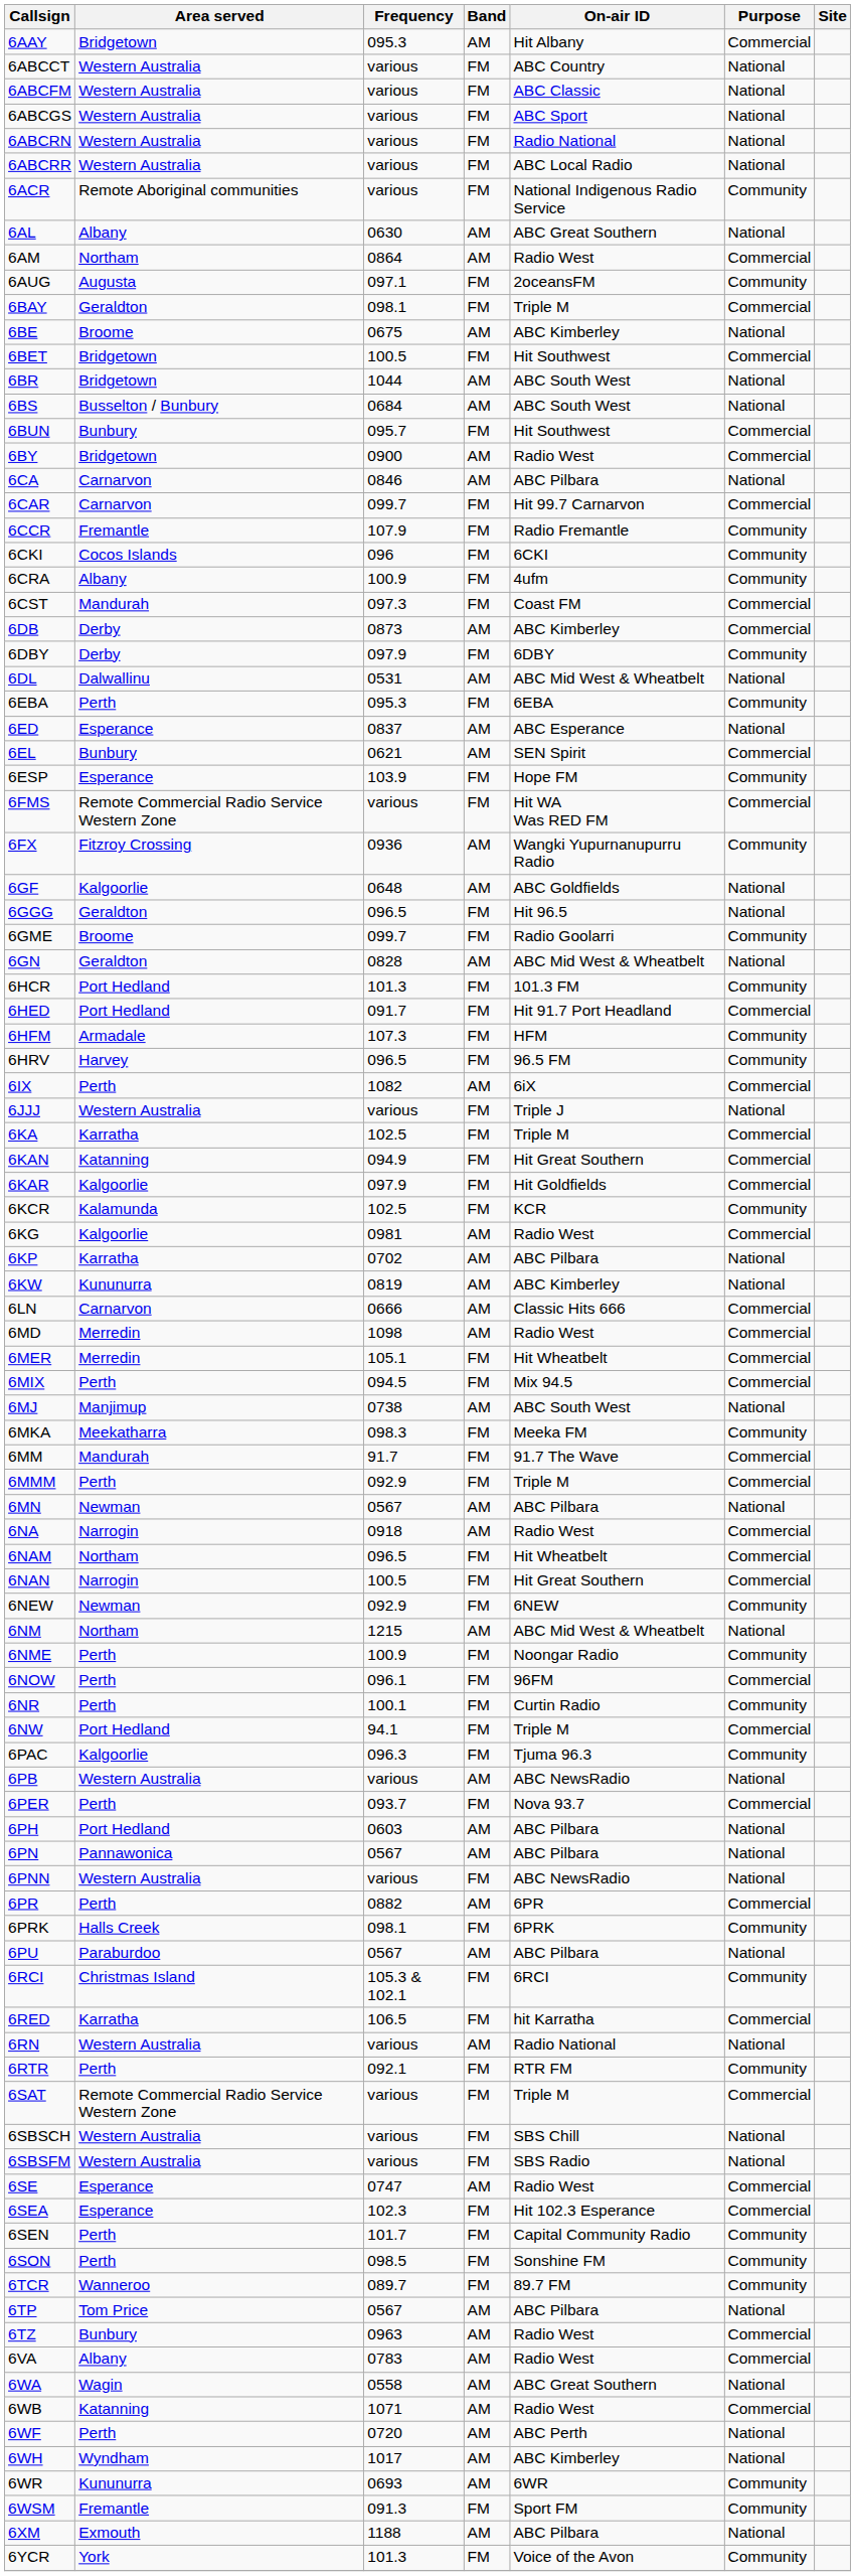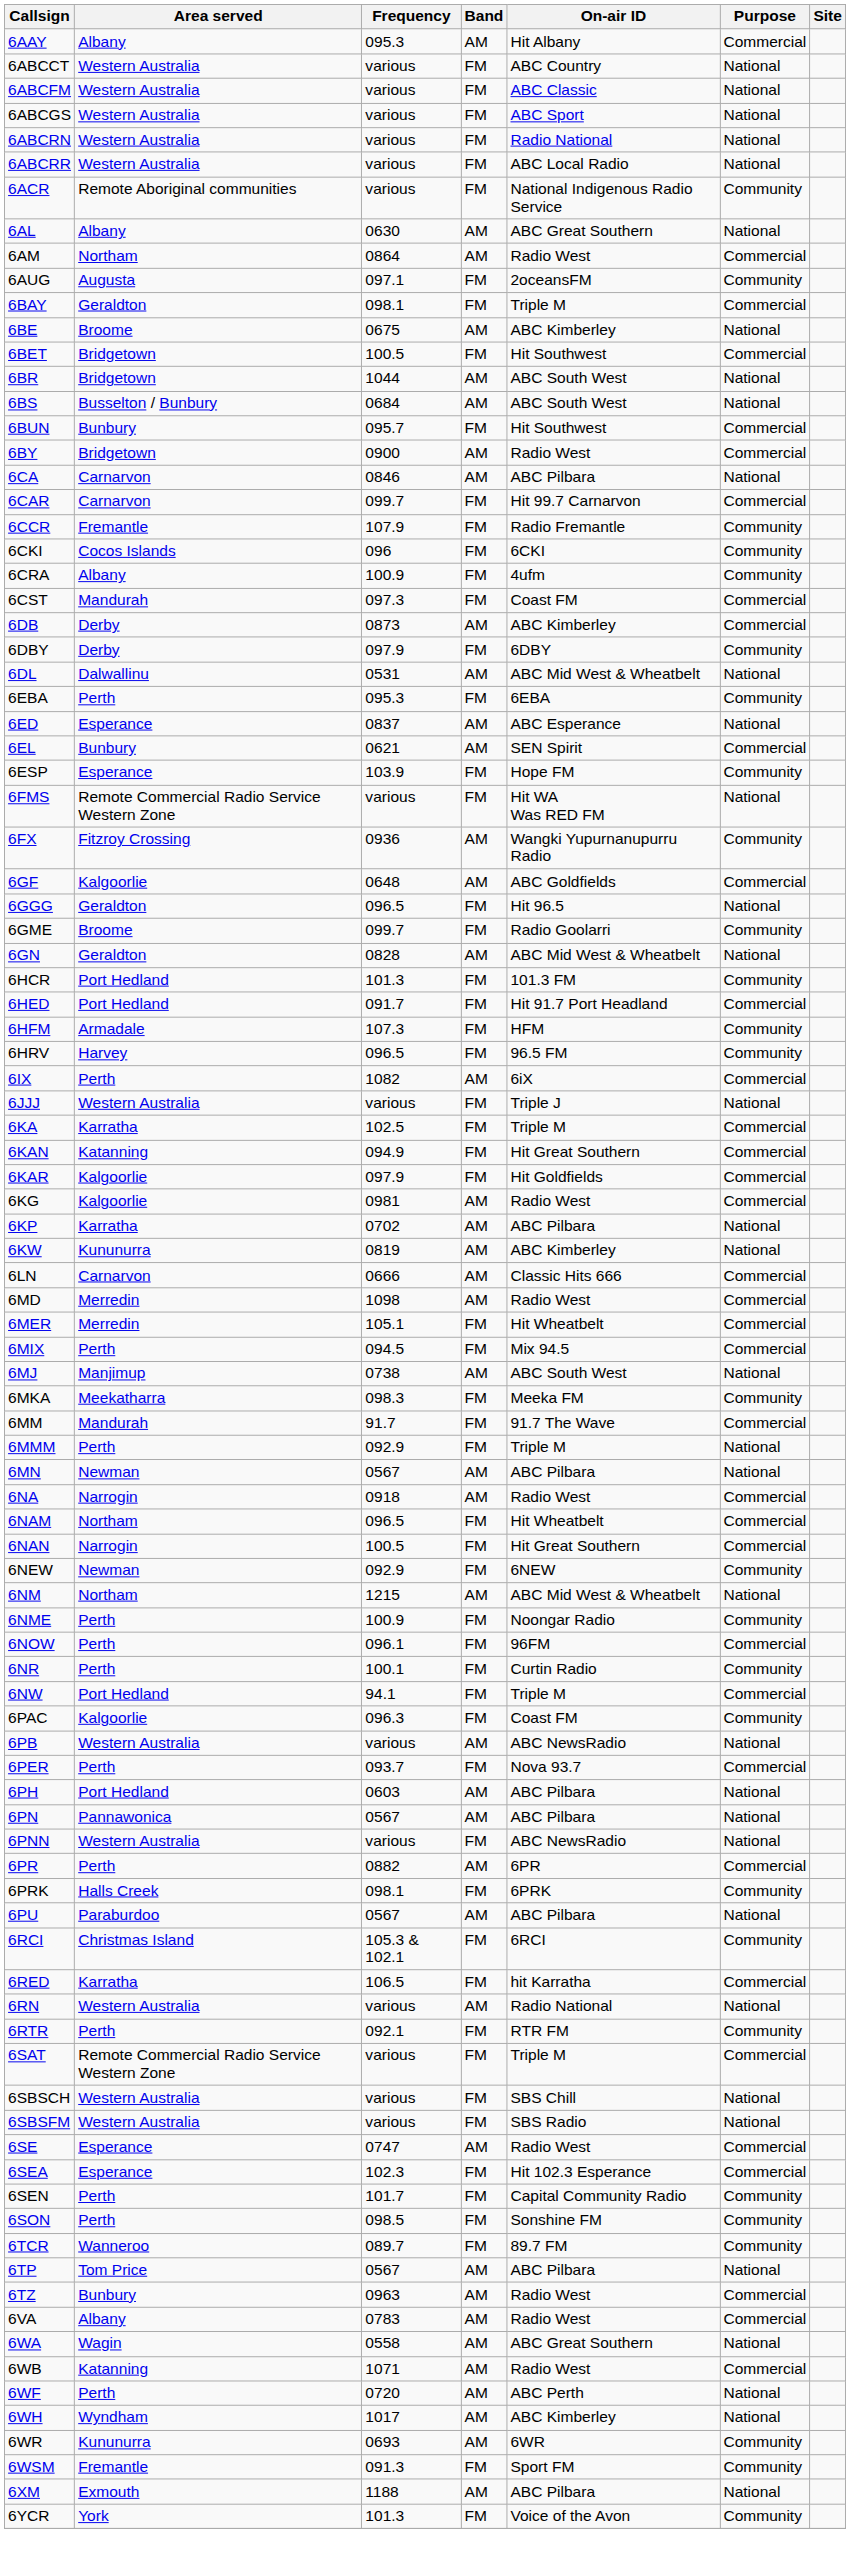6AAY | Area served: Bridgetown -> Albany
6FMS | Purpose: Commercial -> National
6GF | Purpose: National -> Commercial
- row: 6KCR | Kalamunda | 102.5 | FM | KCR | Community
6MMM | Purpose: Commercial -> National
6PAC | On-air ID: Tjuma 96.3 -> Coast FM
